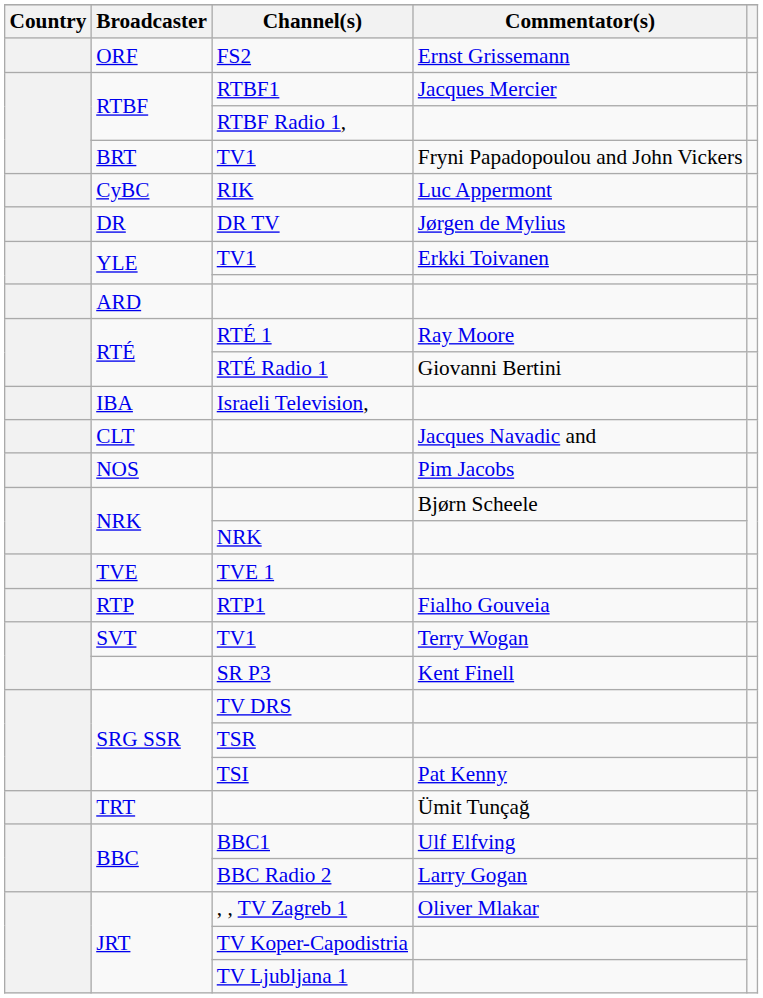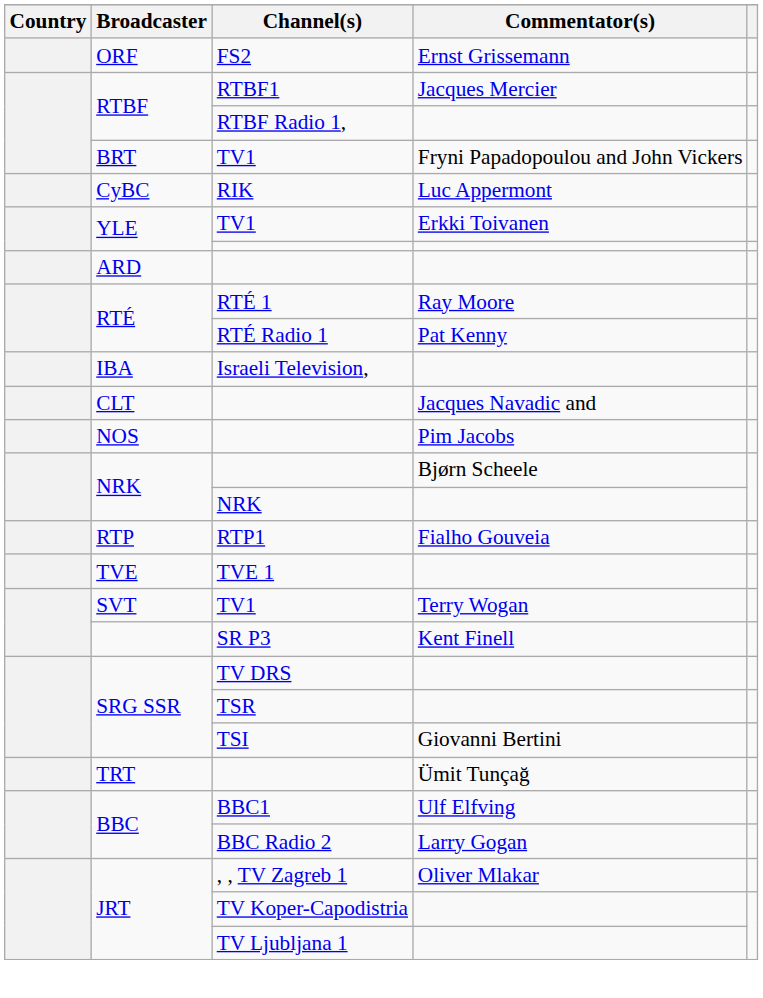- row: DR | DR TV | Jørgen de Mylius
RTÉ Radio 1 | Commentator(s): Giovanni Bertini -> Pat Kenny
rows swapped: RTP1 <-> TVE 1
TSI | Commentator(s): Pat Kenny -> Giovanni Bertini
